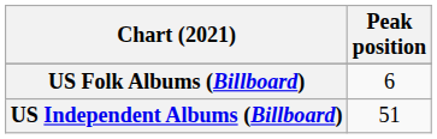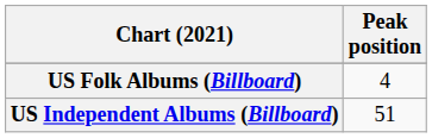US Folk Albums (Billboard) | Peak position: 6 -> 4
